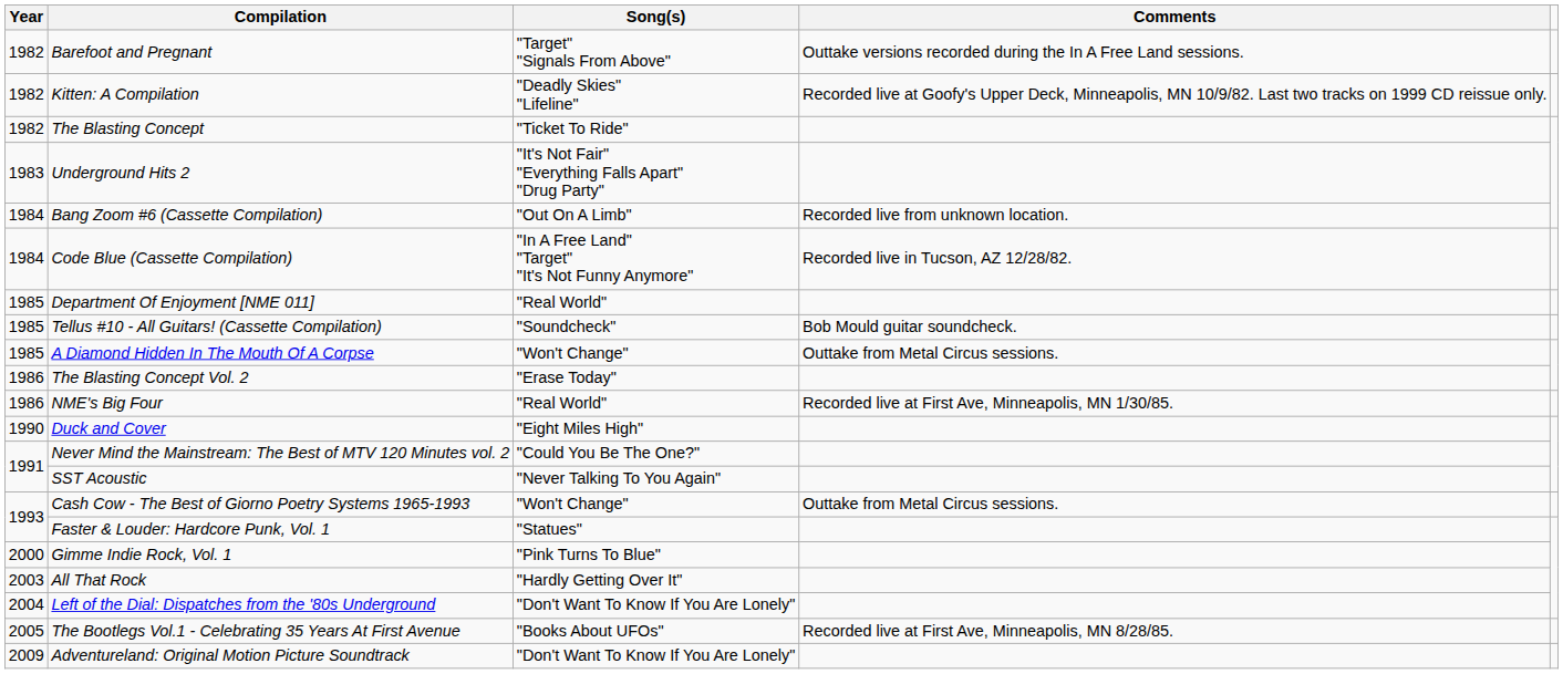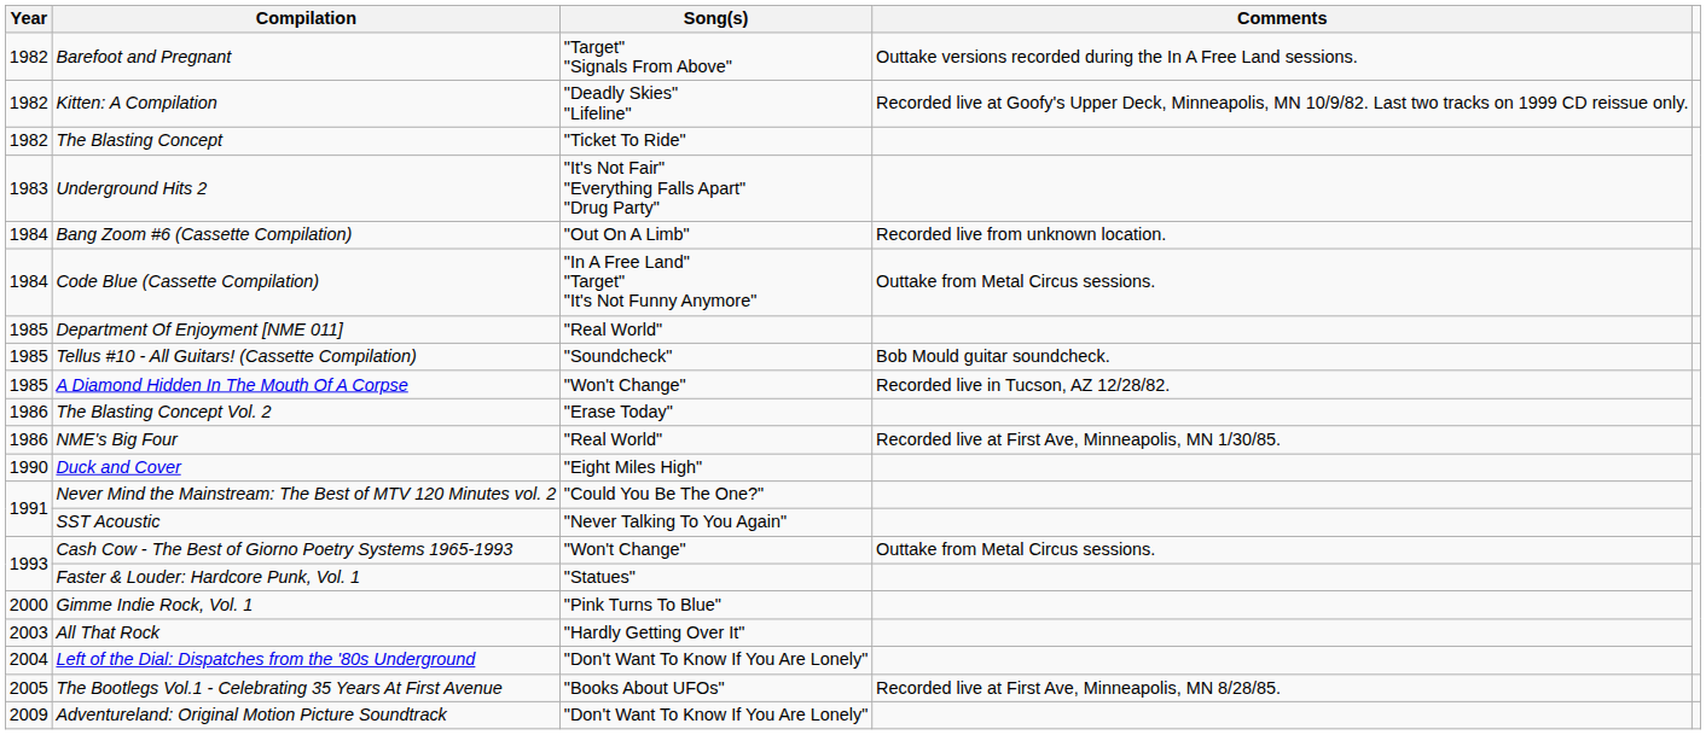Code Blue (Cassette Compilation) | Comments: Recorded live in Tucson, AZ 12/28/82. -> Outtake from Metal Circus sessions.
A Diamond Hidden In The Mouth Of A Corpse | Comments: Outtake from Metal Circus sessions. -> Recorded live in Tucson, AZ 12/28/82.
